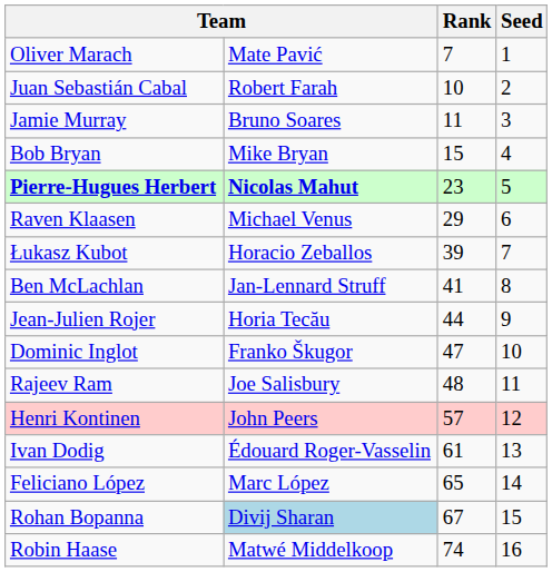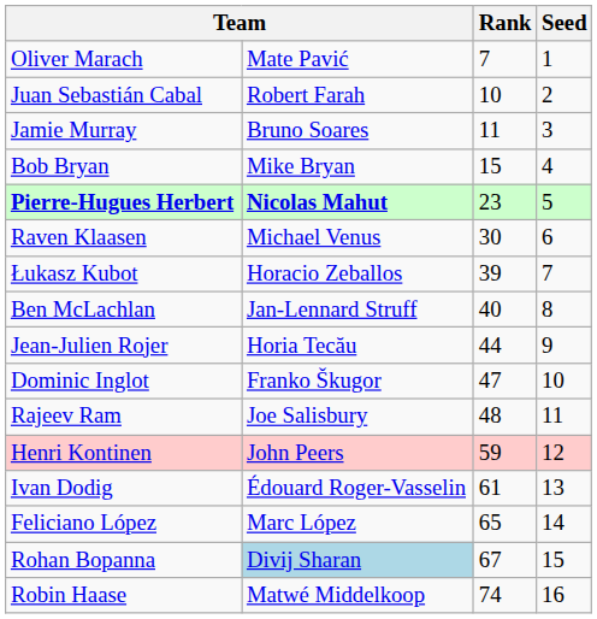Raven Klaasen | Rank: 29 -> 30
Ben McLachlan | Rank: 41 -> 40
Henri Kontinen | Rank: 57 -> 59
